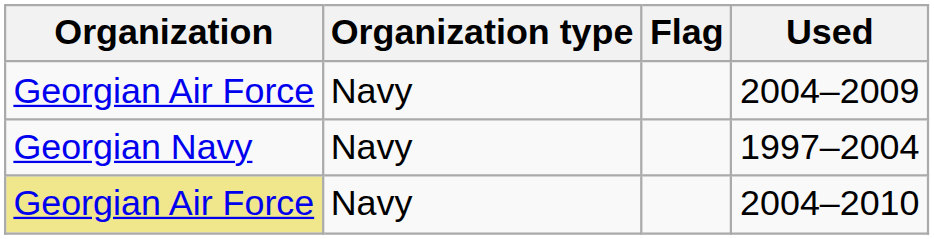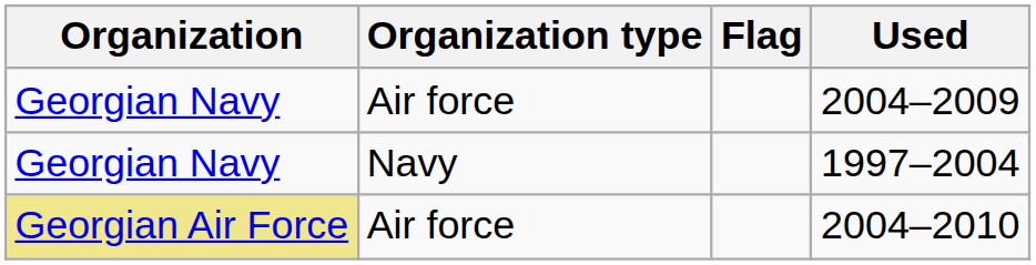2004–2009 | Organization: Georgian Air Force -> Georgian Navy
2004–2009 | Organization type: Navy -> Air force
2004–2010 | Organization type: Navy -> Air force
